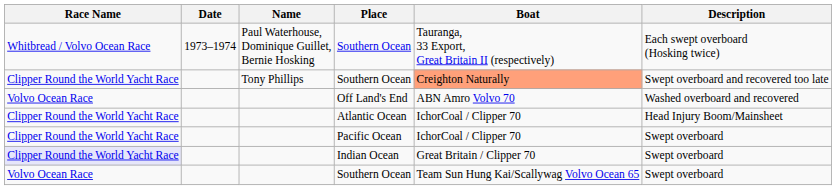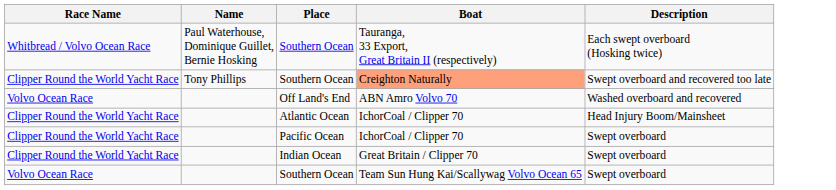- column: Date | 1973–1974
Indian Ocean | Race Name: lavender background -> no background
